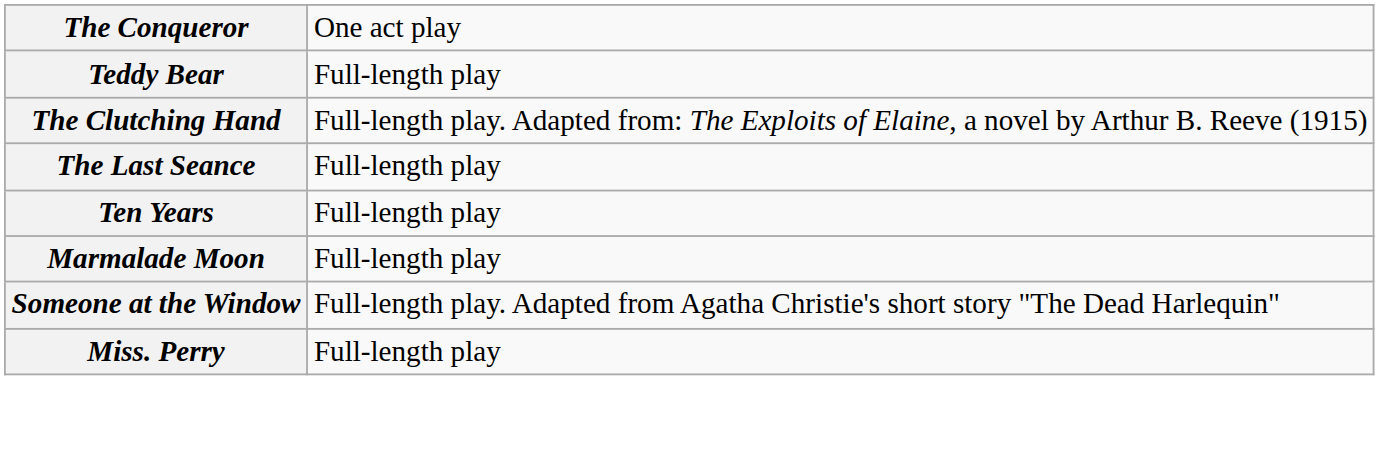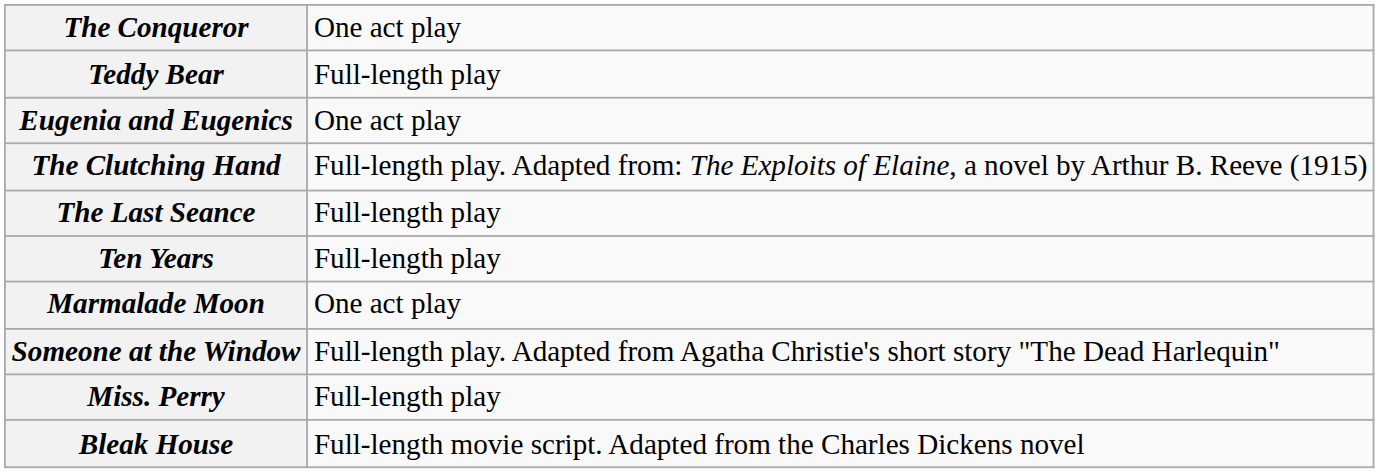+ row: Eugenia and Eugenics | One act play
Marmalade Moon | column 2: Full-length play -> One act play
+ row: Bleak House | Full-length movie script. Adapted from the Charles Dickens novel
